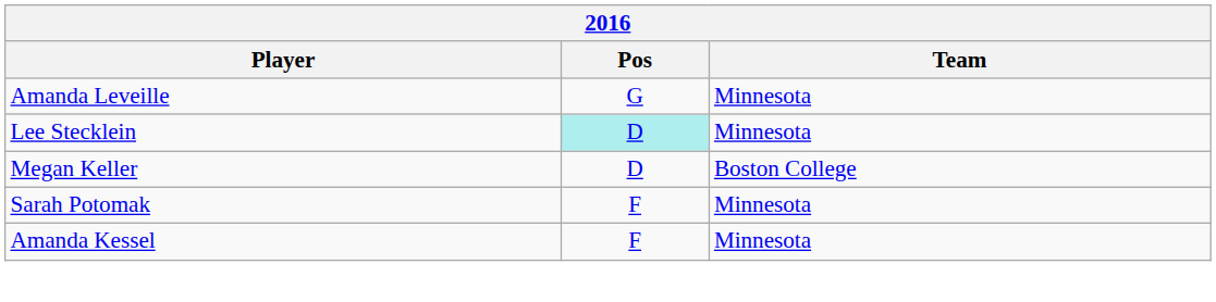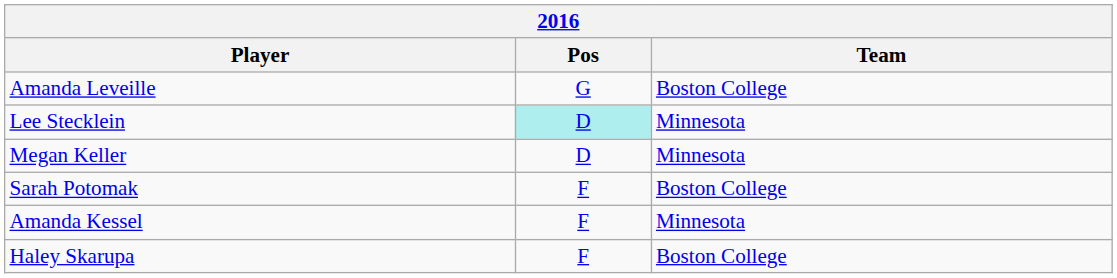Amanda Leveille | Team: Minnesota -> Boston College
Megan Keller | Team: Boston College -> Minnesota
Sarah Potomak | Team: Minnesota -> Boston College
+ row: Haley Skarupa | F | Boston College
